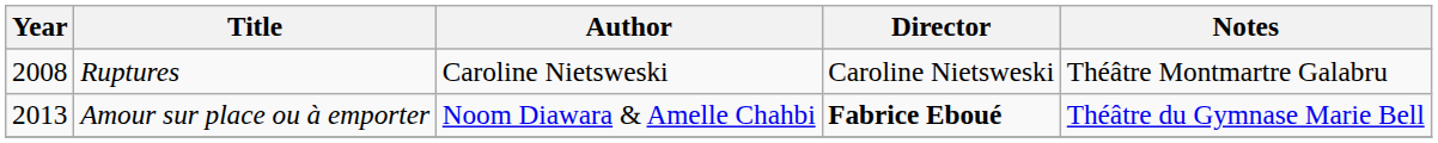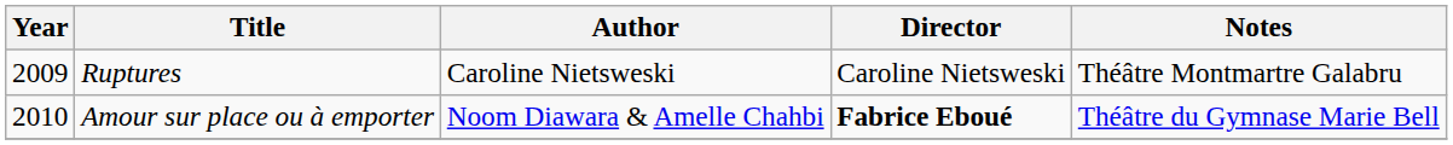Ruptures | Year: 2008 -> 2009
Amour sur place ou à emporter | Year: 2013 -> 2010
